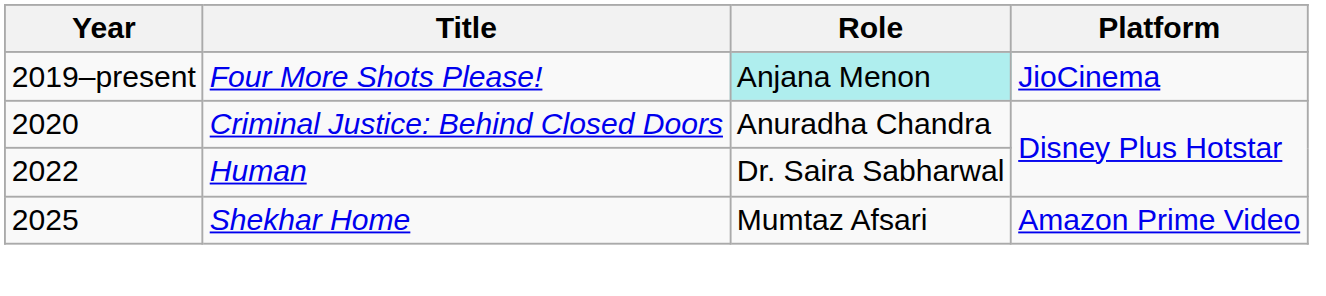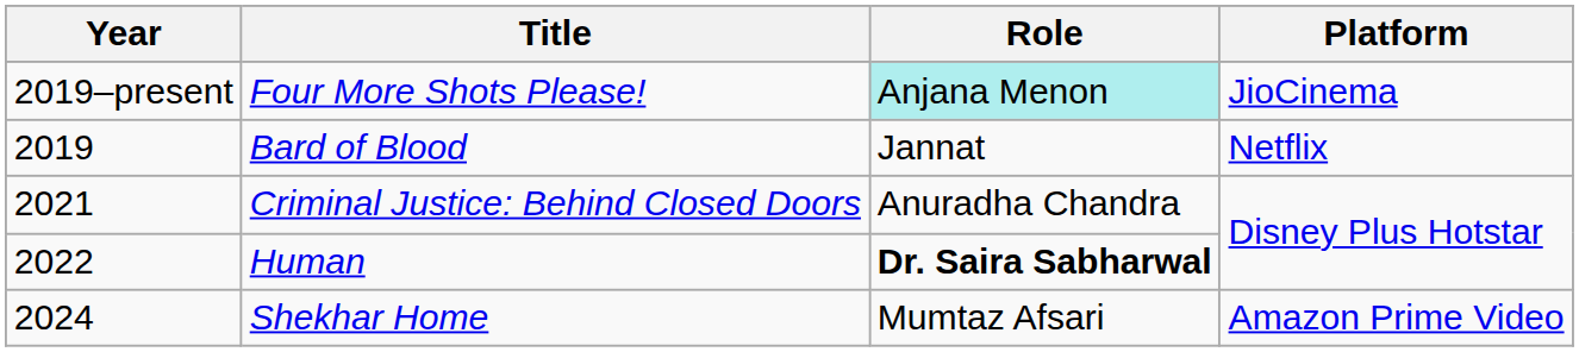+ row: 2019 | Bard of Blood | Jannat | Netflix
Criminal Justice: Behind Closed Doors | Year: 2020 -> 2021
Human | Role: normal -> bold
Shekhar Home | Year: 2025 -> 2024
